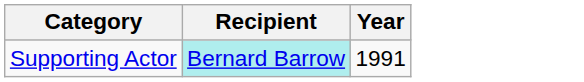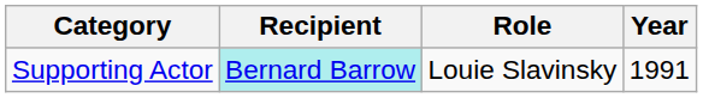+ column: Role | Louie Slavinsky
